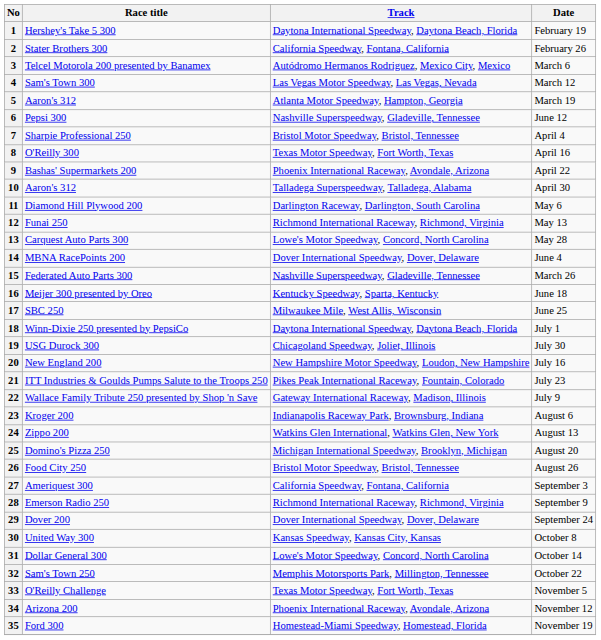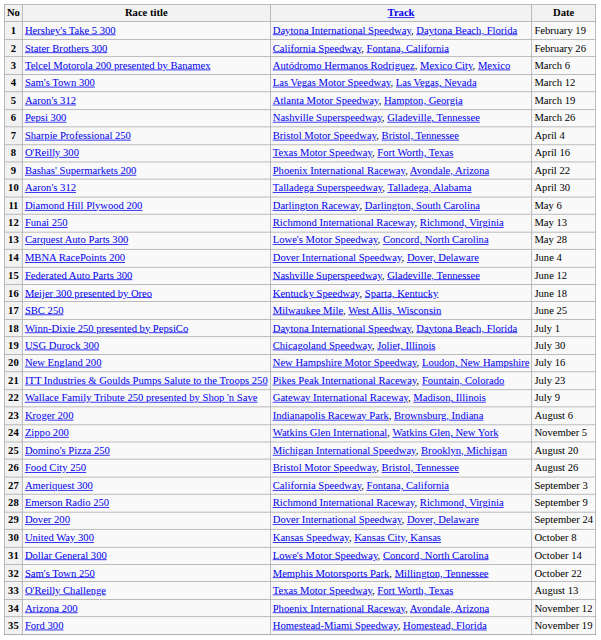6 | Date: June 12 -> March 26
15 | Date: March 26 -> June 12
24 | Date: August 13 -> November 5
33 | Date: November 5 -> August 13
